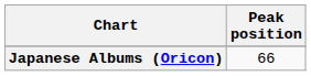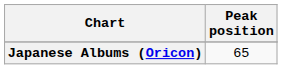Japanese Albums (Oricon) | Peak position: 66 -> 65
